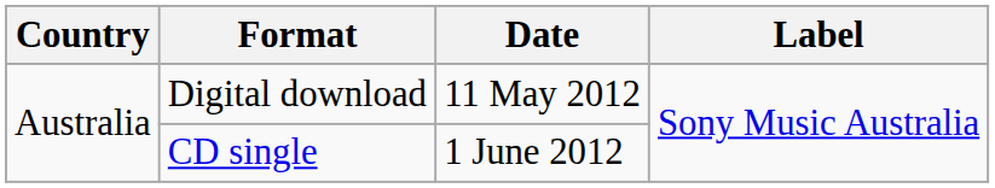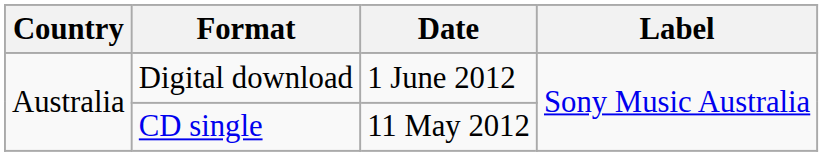Digital download | Date: 11 May 2012 -> 1 June 2012
CD single | Date: 1 June 2012 -> 11 May 2012
